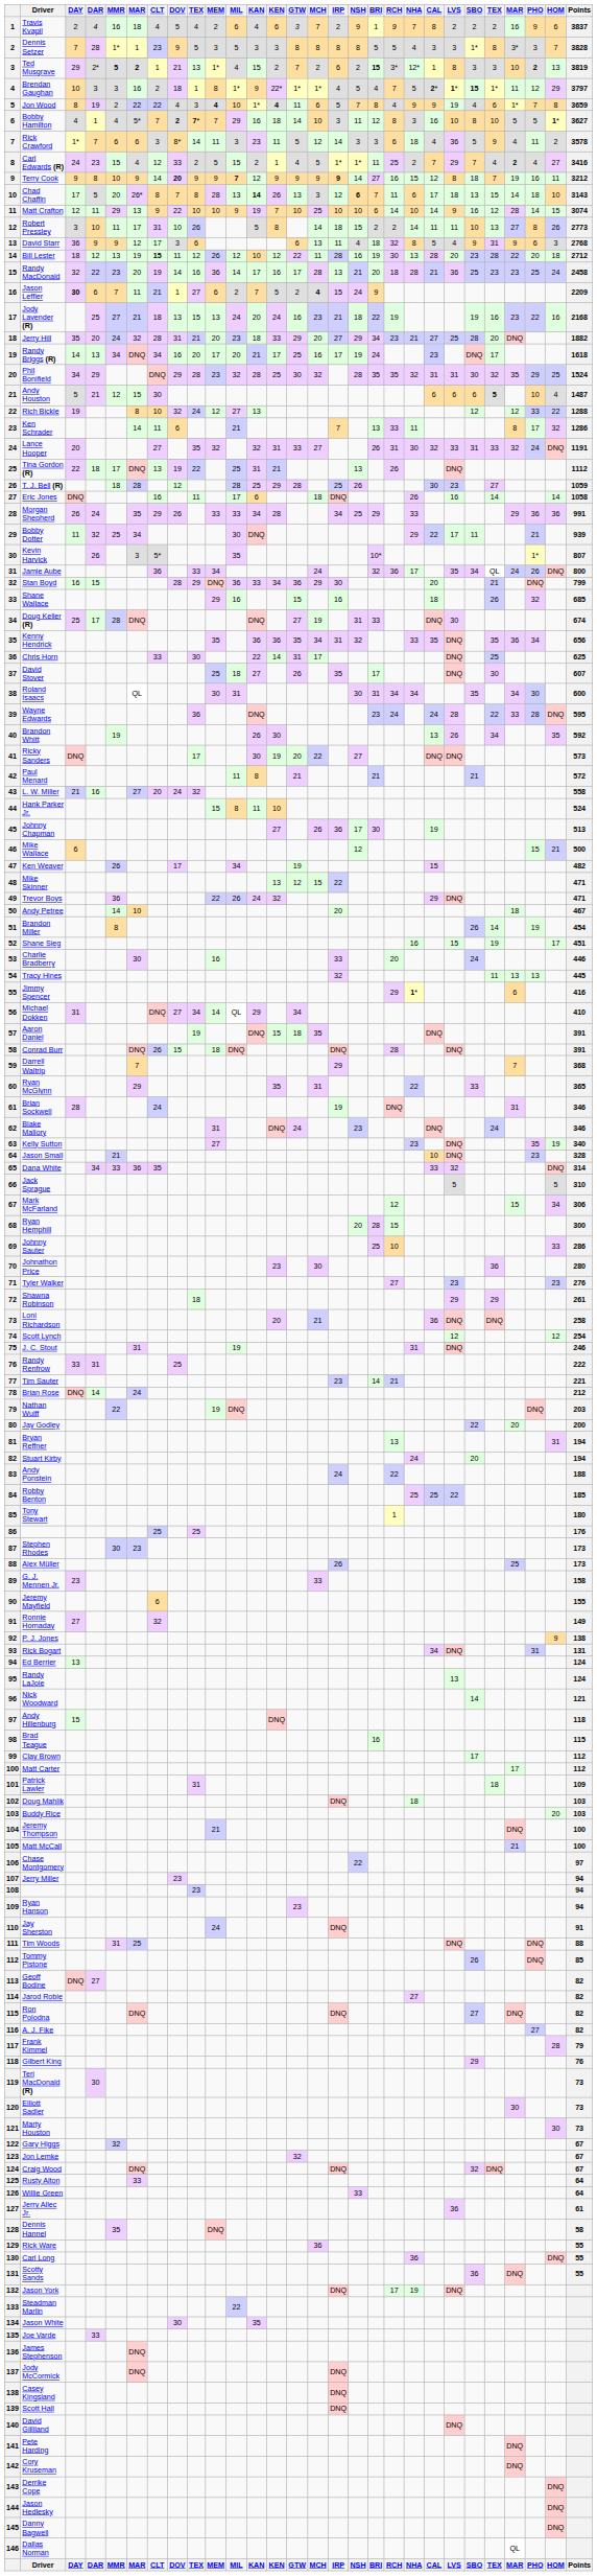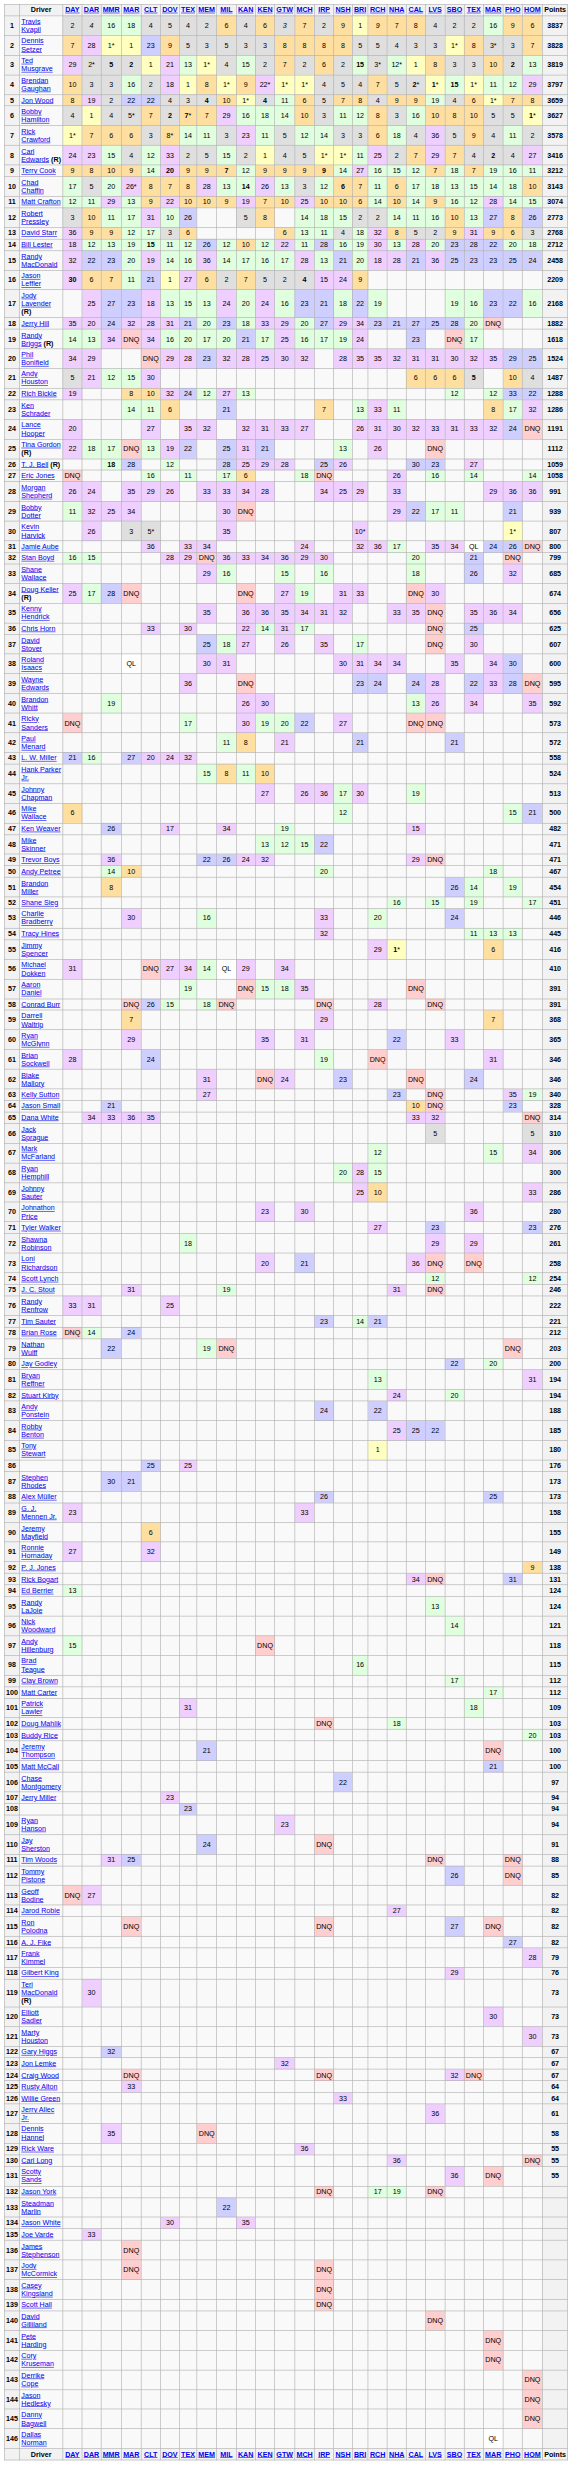Travis Kvapil | LVS: 2 -> 4
Terry Cook | LVS: 8 -> 7
Robert Pressley | LVS: 11 -> 16
David Starr | LVS: 4 -> 2
Jody Lavender (R) | column 6: 21 -> 23
T. J. Bell (R) | MMR: normal -> bold
Stephen Rhodes | column 6: 23 -> 21
